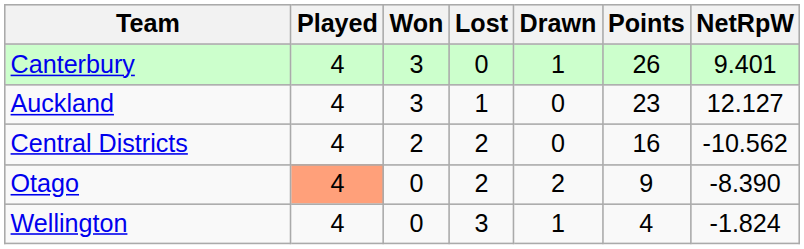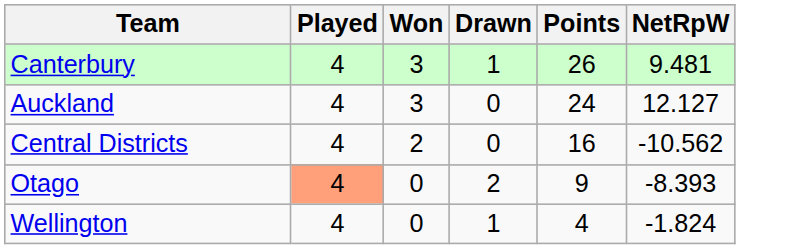- column: Lost | 0 | 1 | 2 | 2 | 3
Canterbury | NetRpW: 9.401 -> 9.481
Auckland | Points: 23 -> 24
Otago | NetRpW: -8.390 -> -8.393
